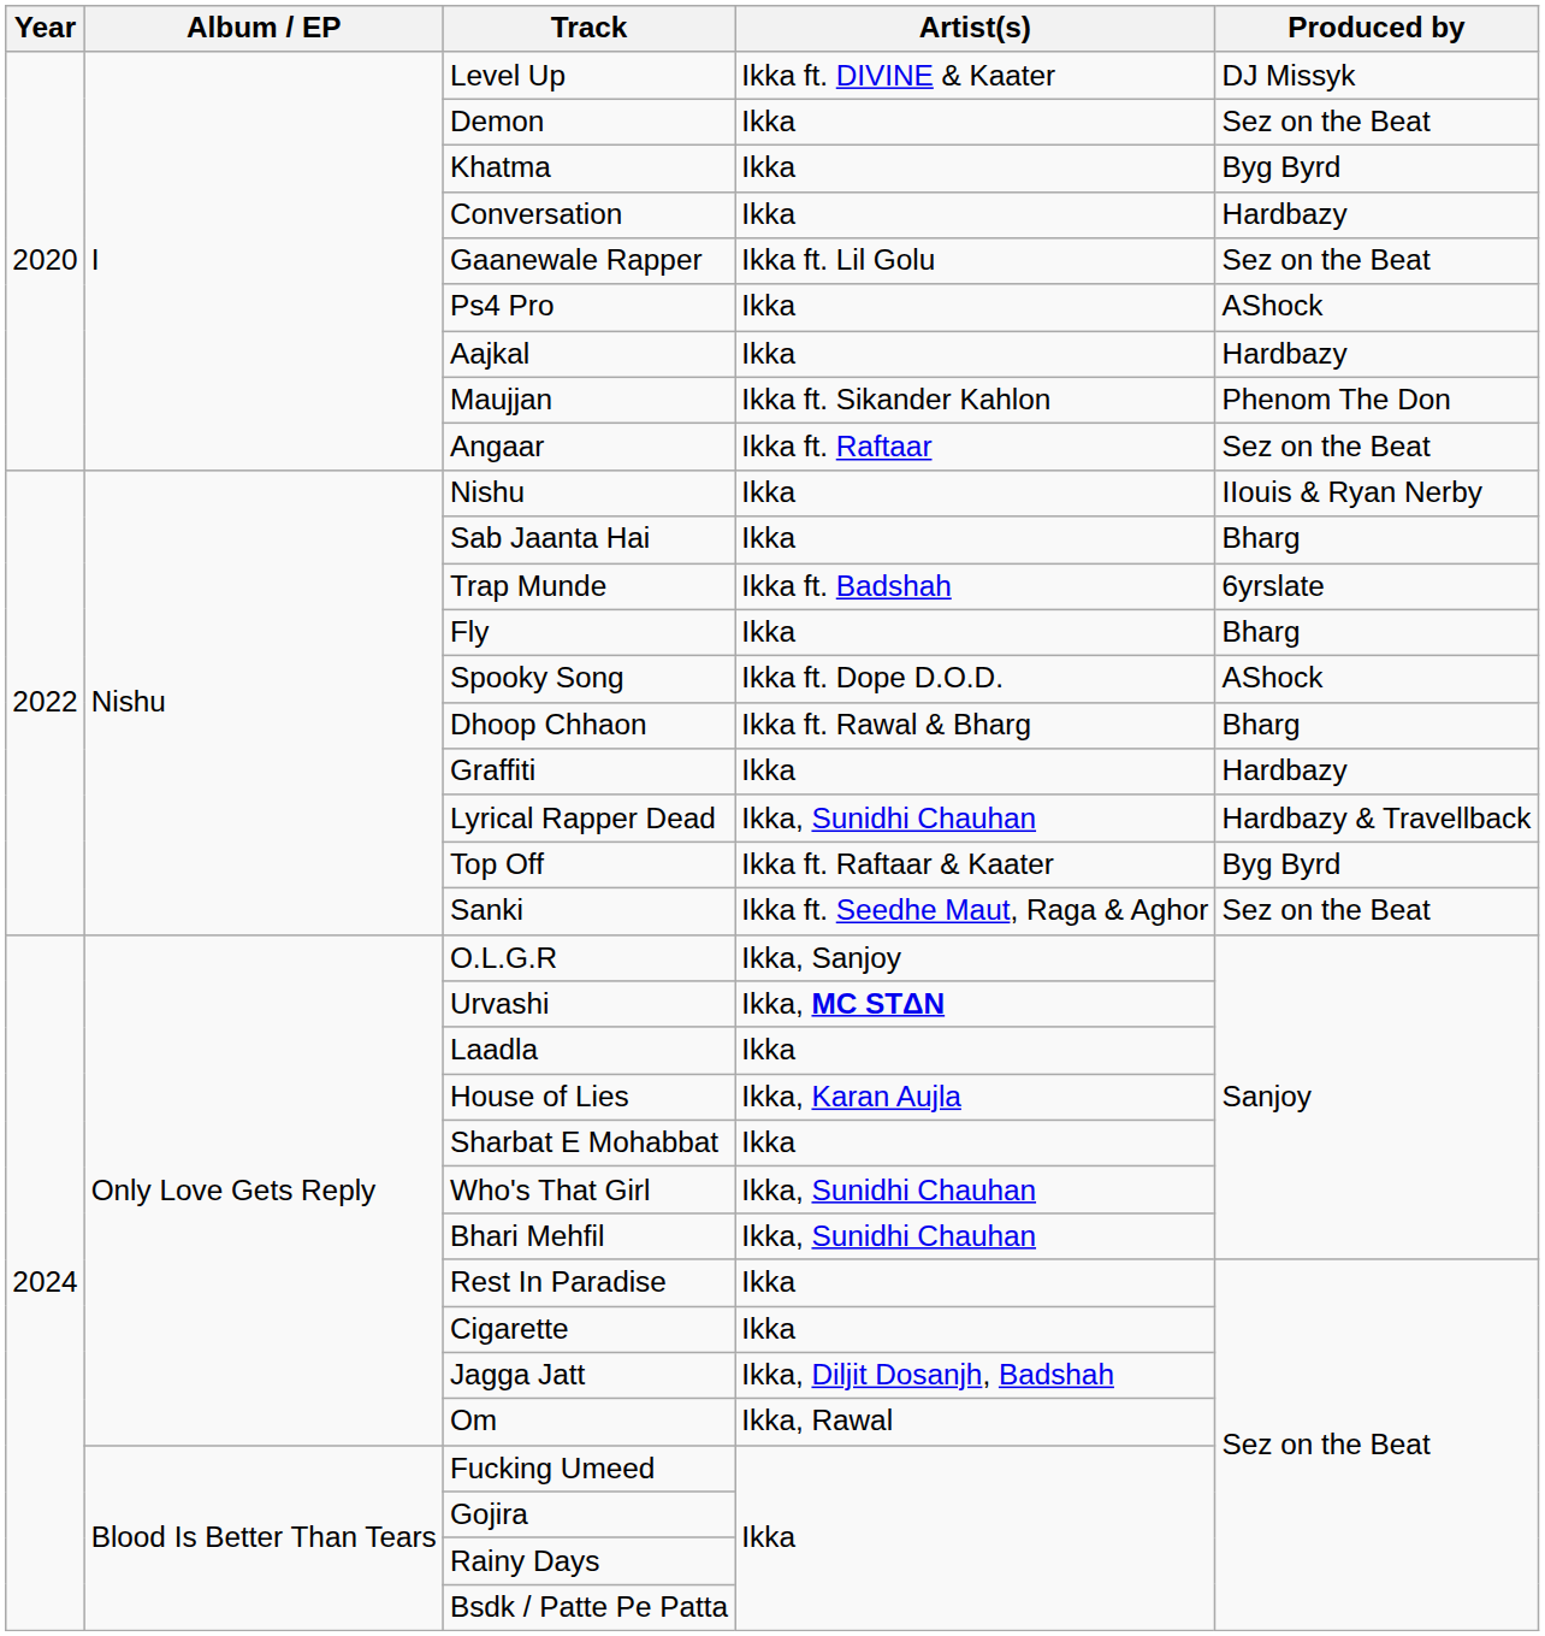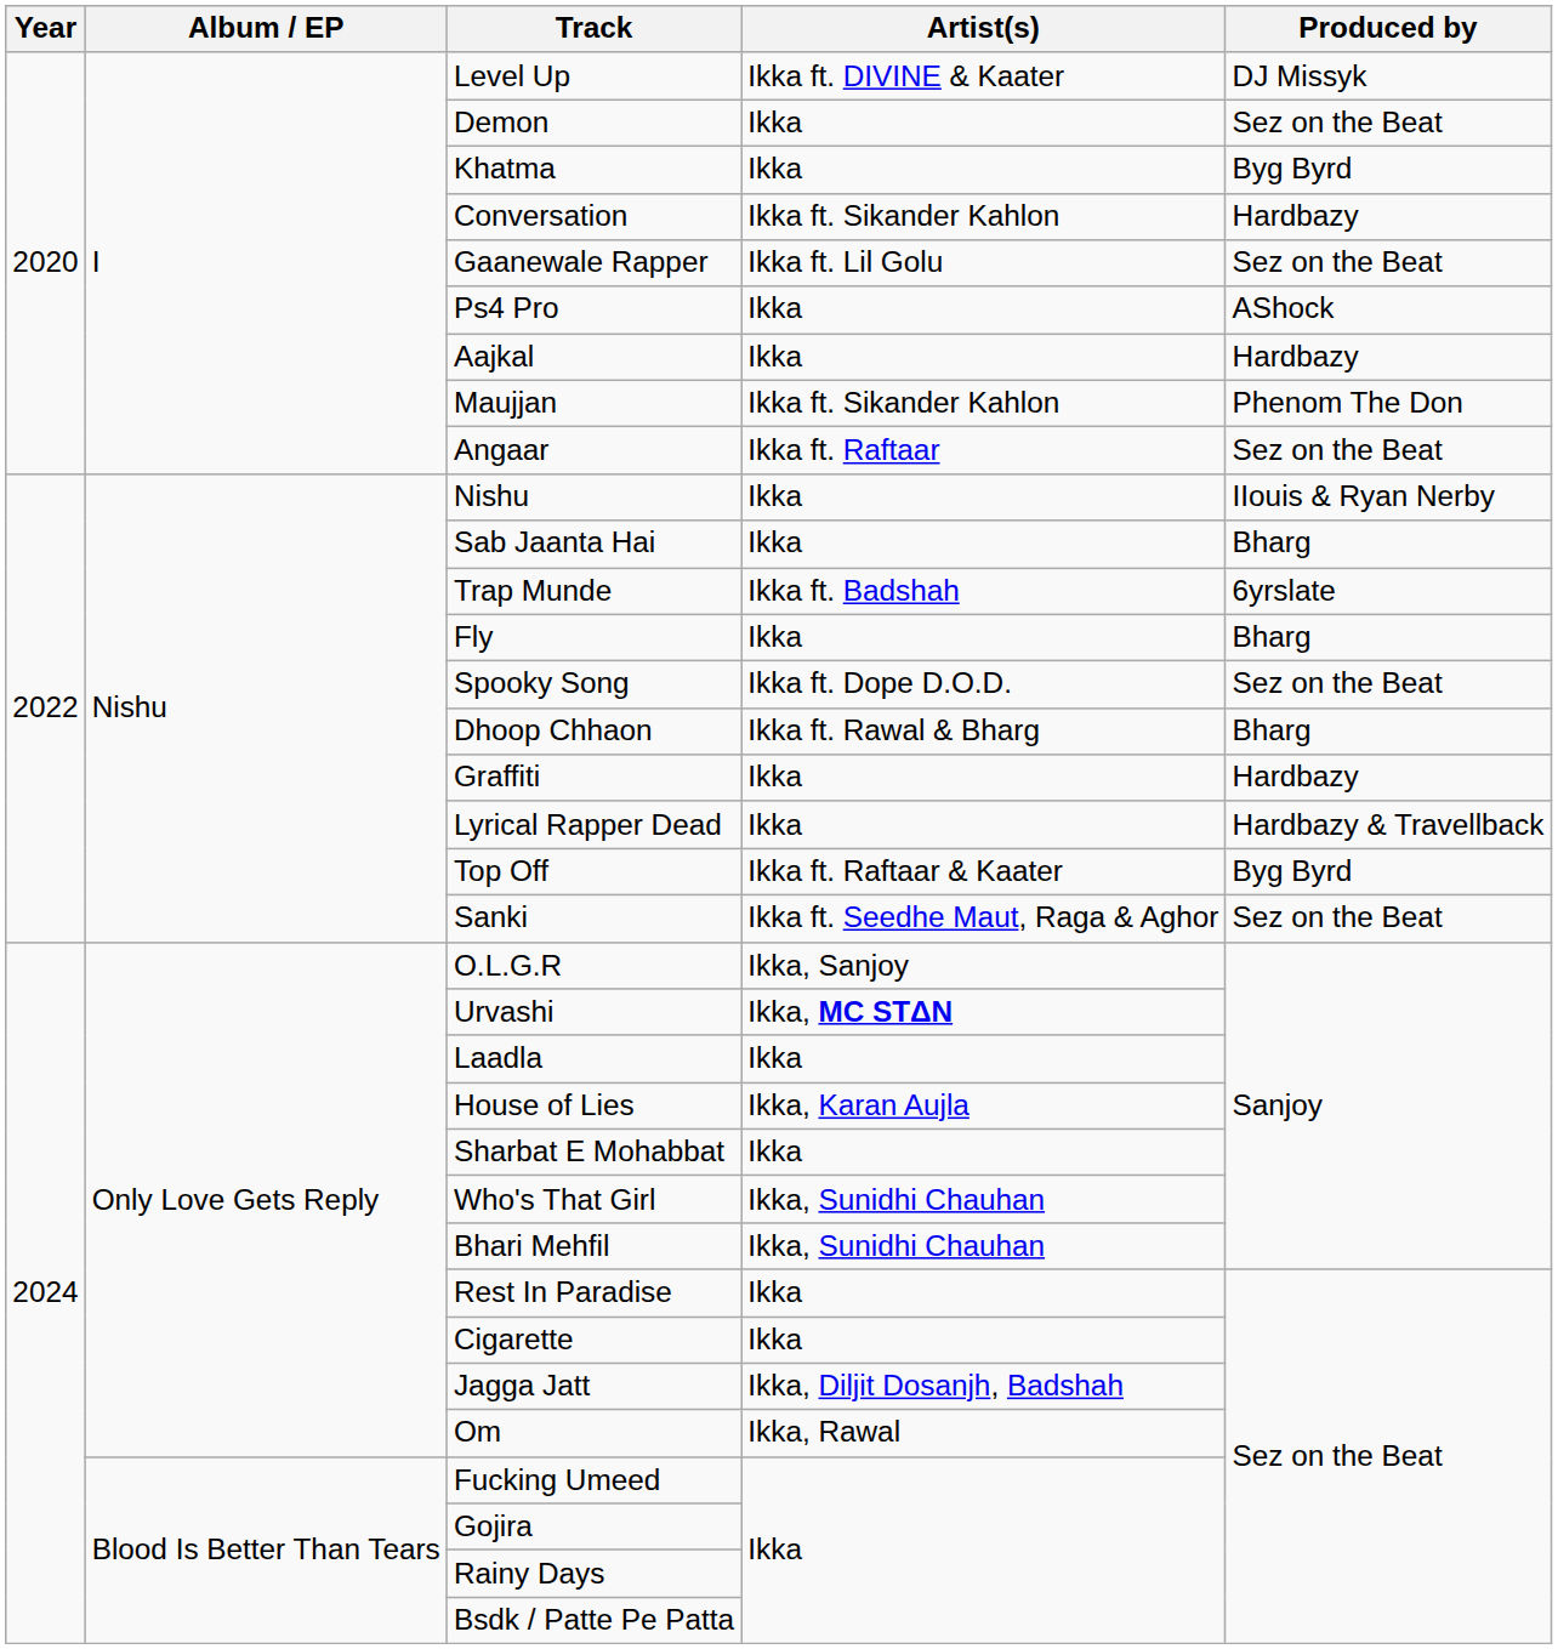Conversation | Artist(s): Ikka -> Ikka ft. Sikander Kahlon
Spooky Song | Produced by: AShock -> Sez on the Beat
Lyrical Rapper Dead | Artist(s): Ikka, Sunidhi Chauhan -> Ikka
